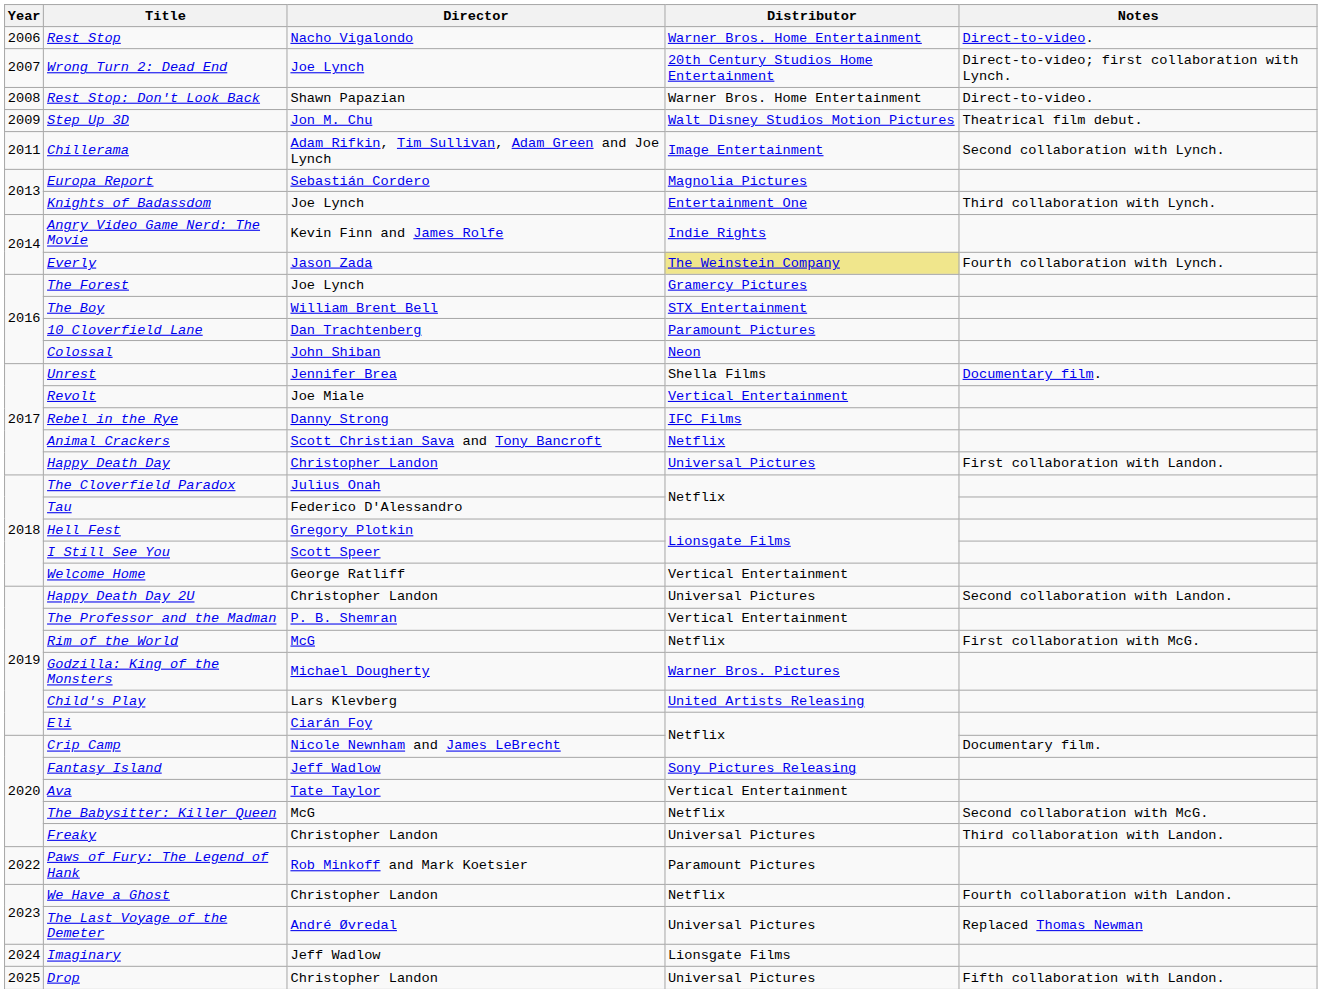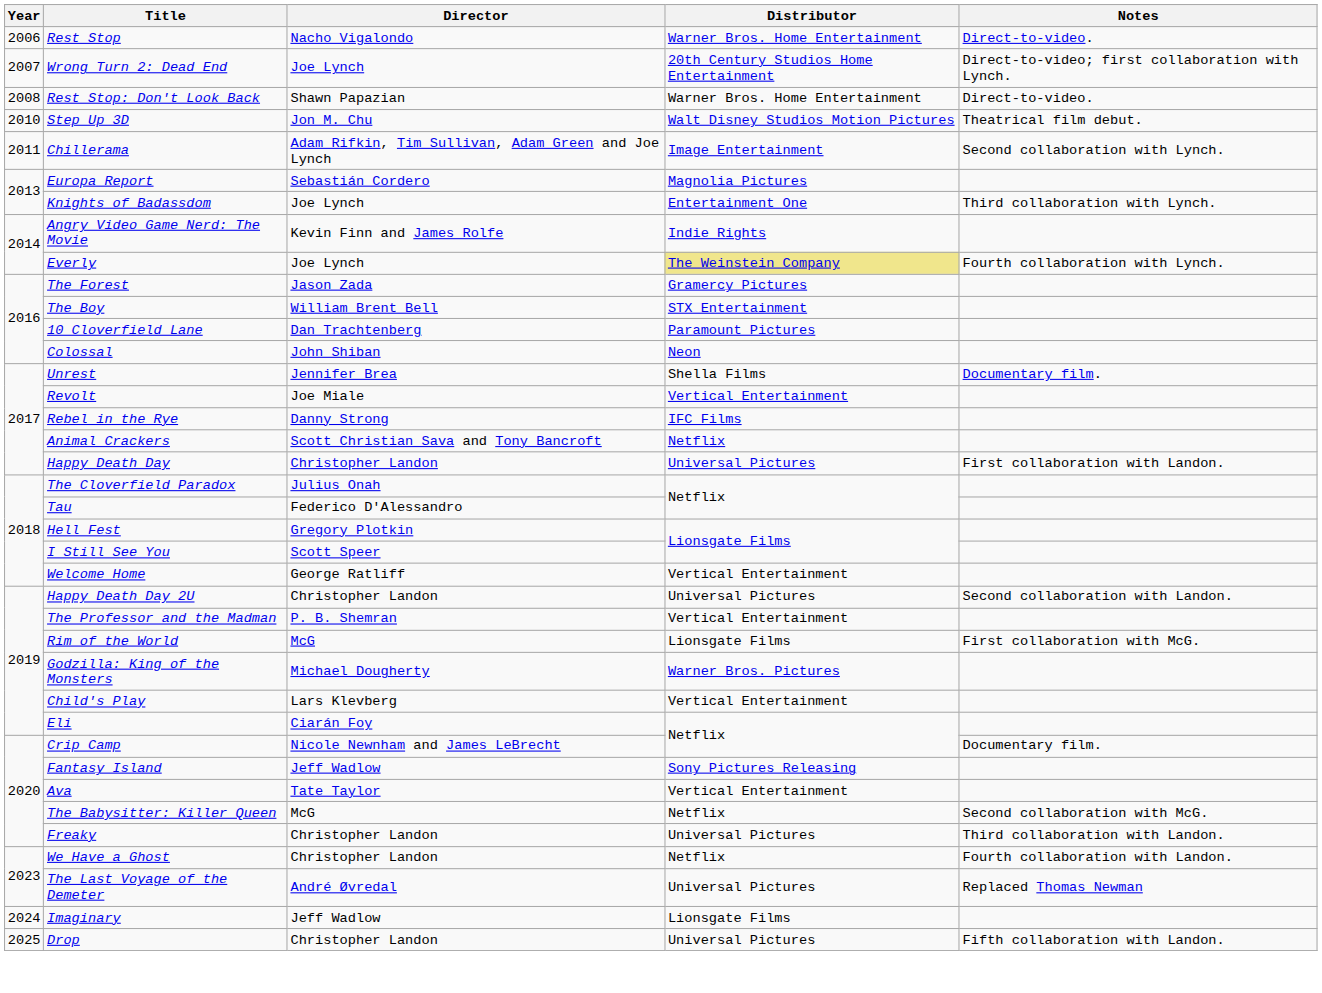Step Up 3D | Year: 2009 -> 2010
Everly | Director: Jason Zada -> Joe Lynch
The Forest | Director: Joe Lynch -> Jason Zada
Rim of the World | Distributor: Netflix -> Lionsgate Films
Child's Play | Distributor: United Artists Releasing -> Vertical Entertainment
- row: 2022 | Paws of Fury: The Legend of Hank | Rob Minkoff and Mark Koetsier | Paramount Pictures
